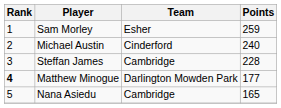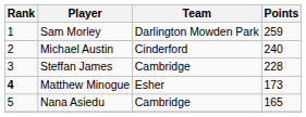Sam Morley | Team: Esher -> Darlington Mowden Park
Matthew Minogue | Team: Darlington Mowden Park -> Esher
Matthew Minogue | Points: 177 -> 173
